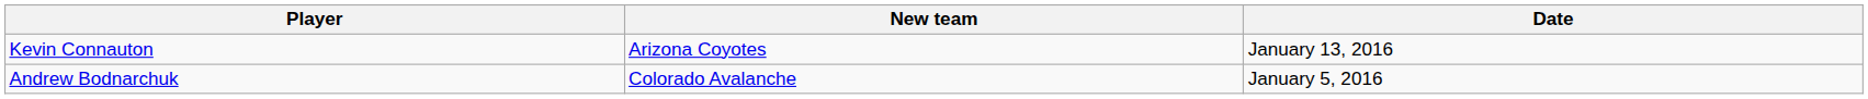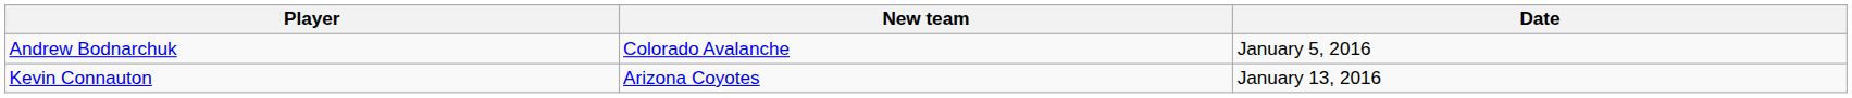rows swapped: Andrew Bodnarchuk <-> Kevin Connauton
